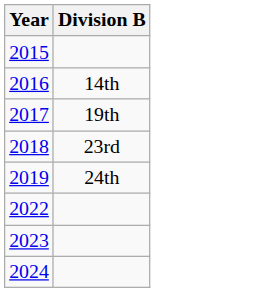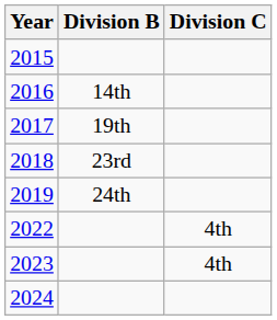+ column: Division C | 4th | 4th
